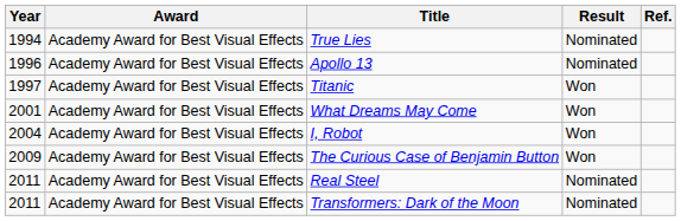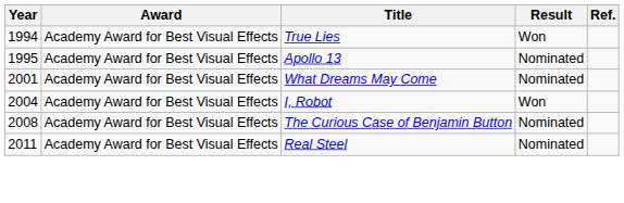True Lies | Result: Nominated -> Won
Apollo 13 | Year: 1996 -> 1995
- row: 1997 | Academy Award for Best Visual Effects | Titanic | Won
What Dreams May Come | Result: Won -> Nominated
The Curious Case of Benjamin Button | Year: 2009 -> 2008
The Curious Case of Benjamin Button | Result: Won -> Nominated
- row: 2011 | Academy Award for Best Visual Effects | Transformers: Dark of the Moon | Nominated
